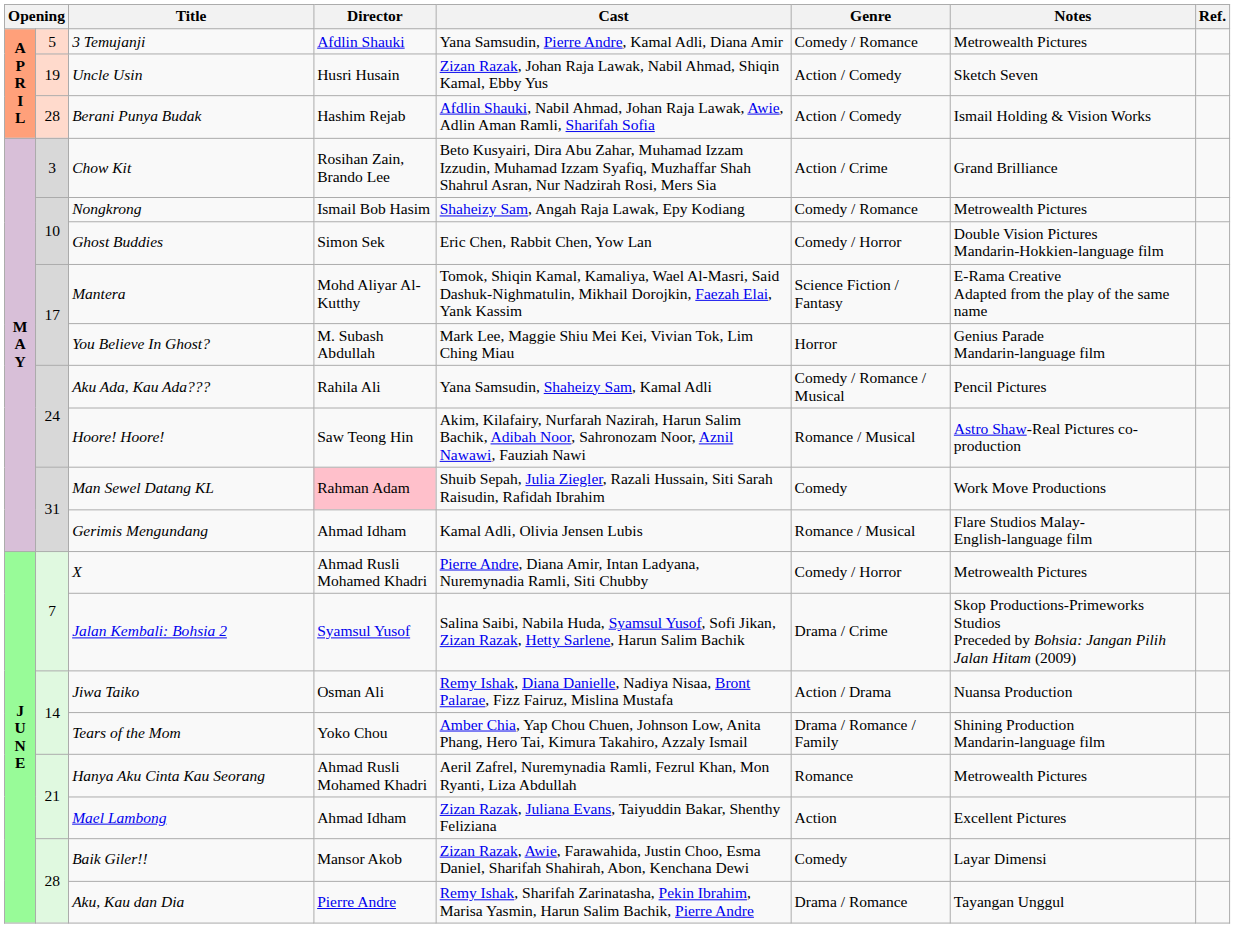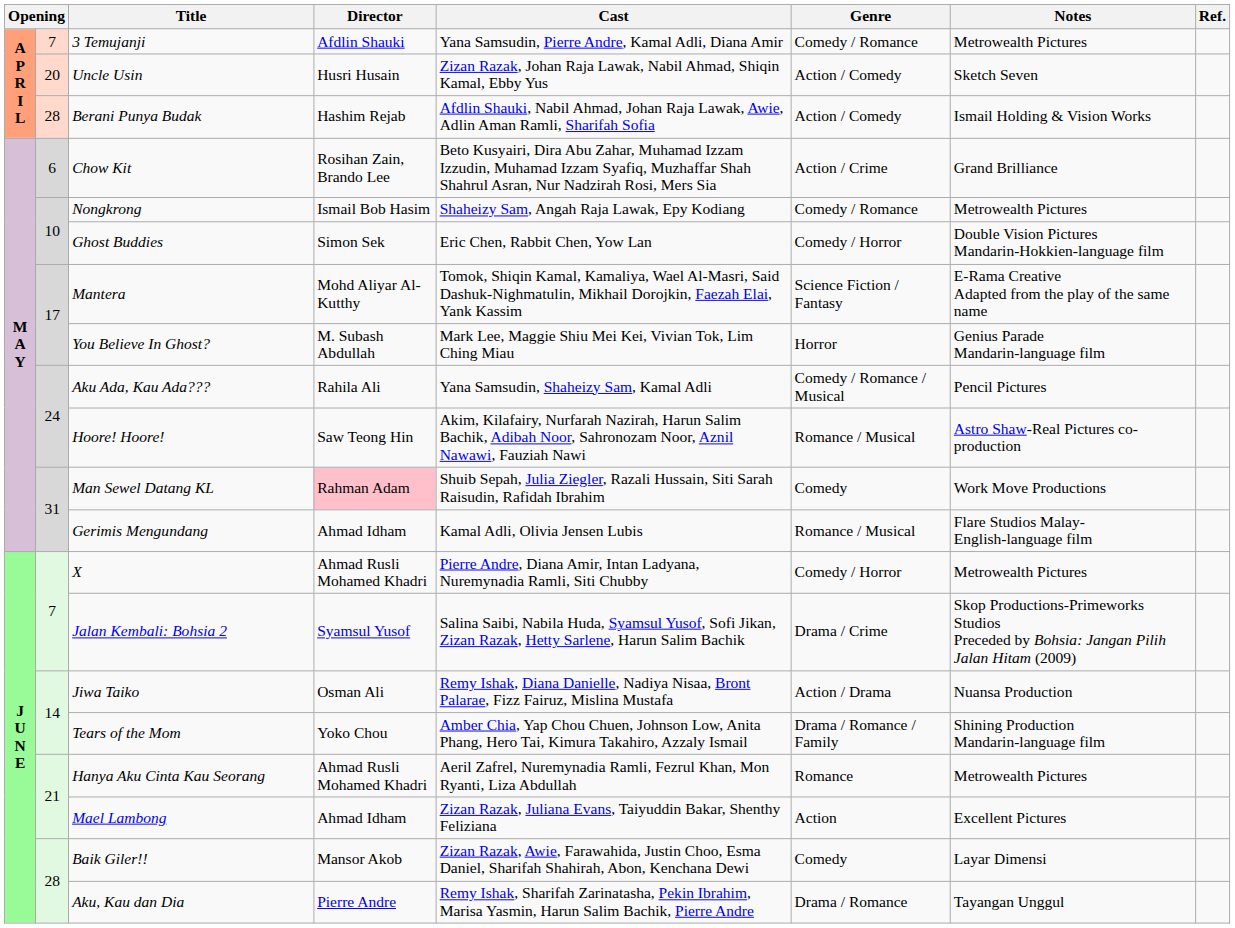3 Temujanji | column 2: 5 -> 7
Uncle Usin | column 2: 19 -> 20
Chow Kit | column 2: 3 -> 6
